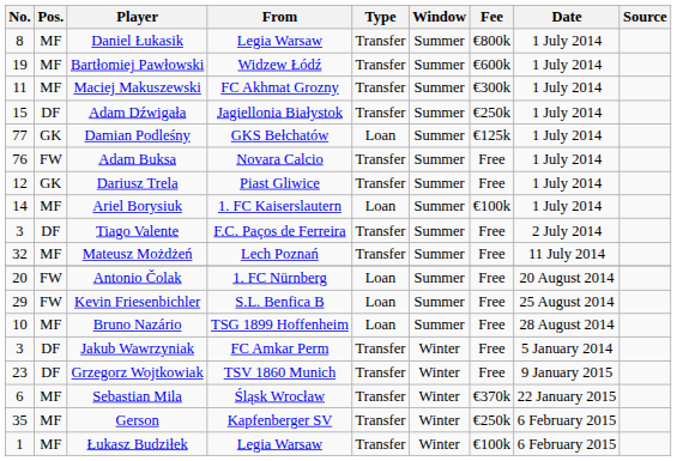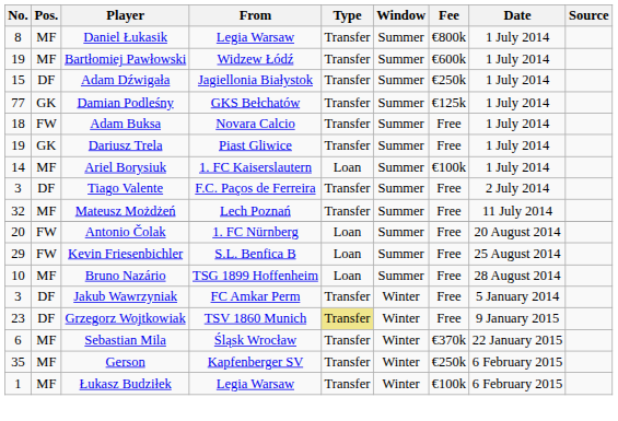- row: 11 | MF | Maciej Makuszewski | FC Akhmat Grozny | Transfer | Summer | €300k | 1 July 2014
Damian Podleśny | Type: Loan -> Transfer
Adam Buksa | No.: 76 -> 18
Dariusz Trela | No.: 12 -> 19
Grzegorz Wojtkowiak | Type: no background -> khaki background
